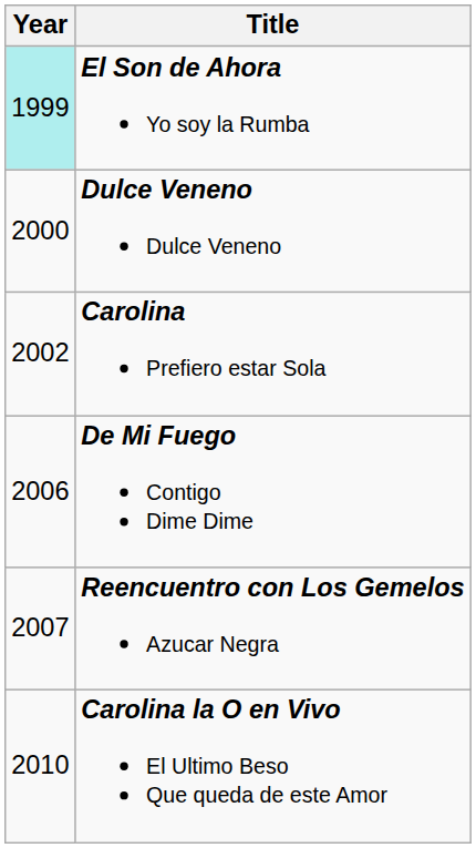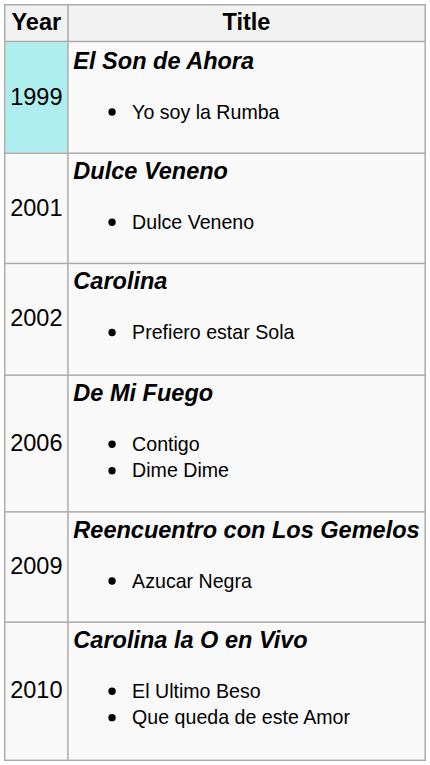Dulce Veneno Dulce Veneno | Year: 2000 -> 2001
Reencuentro con Los Gemelos Azucar Negra | Year: 2007 -> 2009
